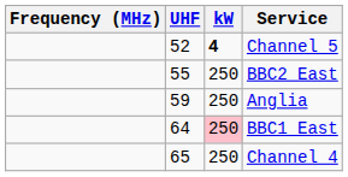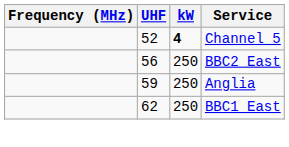BBC2 East | UHF: 55 -> 56
BBC1 East | UHF: 64 -> 62
BBC1 East | kW: pink background -> no background
- row: 65 | 250 | Channel 4
